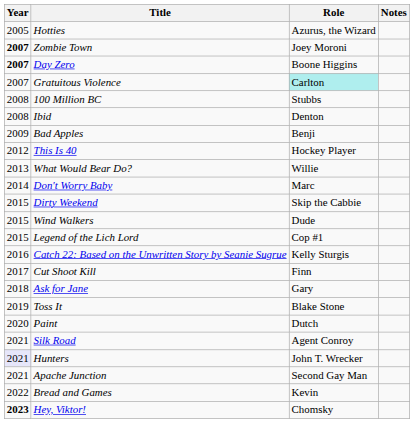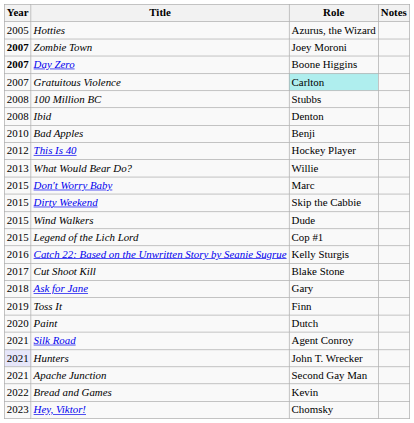Bad Apples | Year: 2009 -> 2010
Don't Worry Baby | Year: 2014 -> 2015
Cut Shoot Kill | Role: Finn -> Blake Stone
Toss It | Role: Blake Stone -> Finn
Hey, Viktor! | Year: bold -> normal
